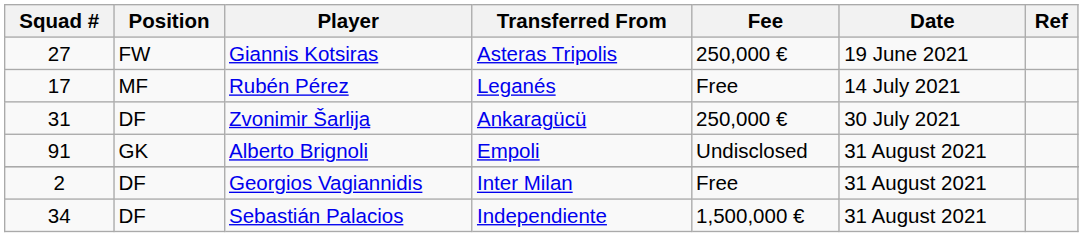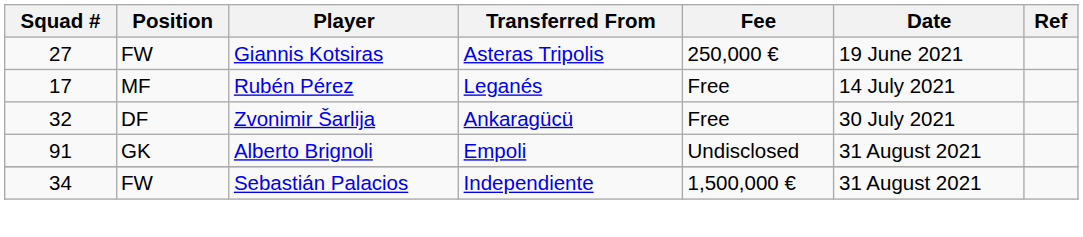Zvonimir Šarlija | Squad #: 31 -> 32
Zvonimir Šarlija | Fee: 250,000 € -> Free
- row: 2 | DF | Georgios Vagiannidis | Inter Milan | Free | 31 August 2021
Sebastián Palacios | Position: DF -> FW
